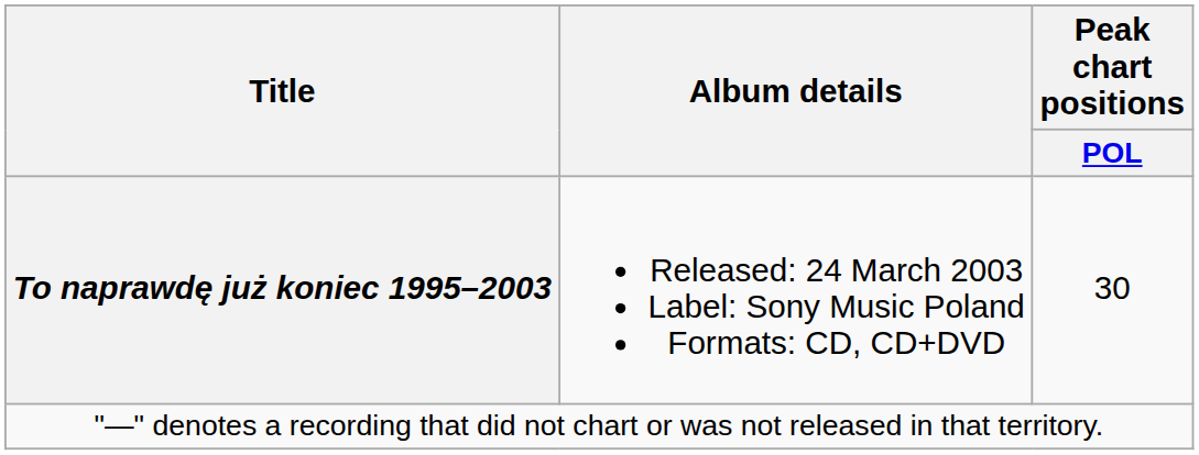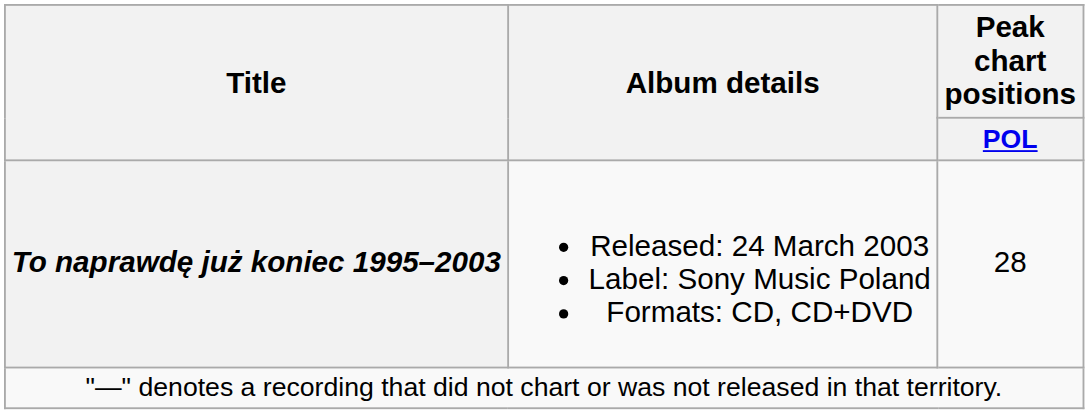To naprawdę już koniec 1995–2003 | Peak chart positions / POL: 30 -> 28
